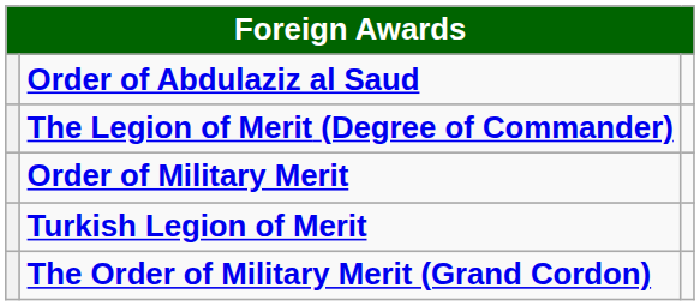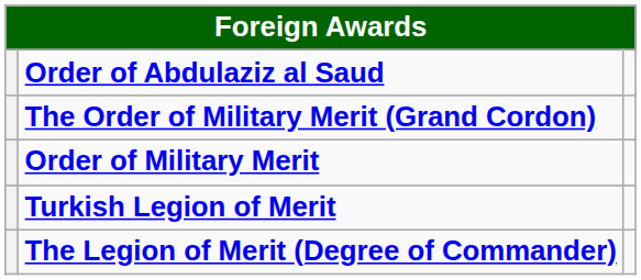rows swapped: The Legion of Merit (Degree of Commander) <-> The Order of Military Merit (Grand Cordon)
